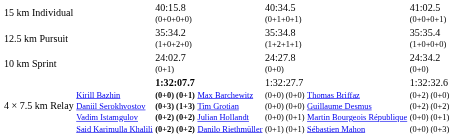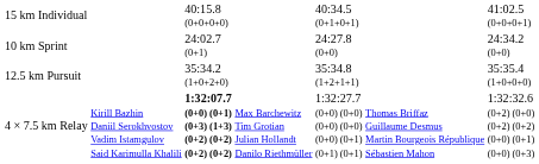rows swapped: 10 km Sprint <-> 12.5 km Pursuit
